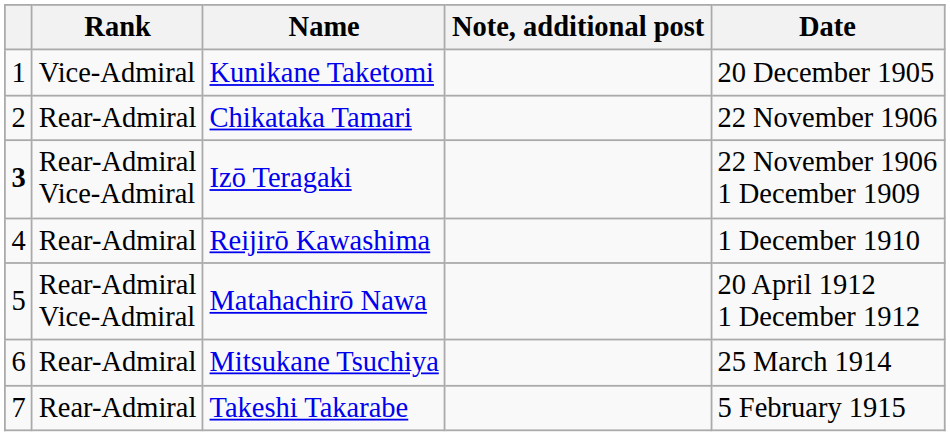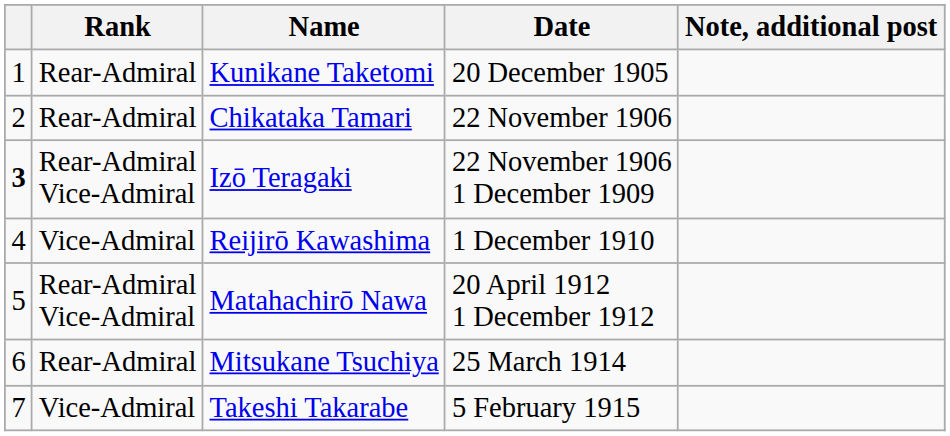columns swapped: Date <-> Note, additional post
Kunikane Taketomi | Rank: Vice-Admiral -> Rear-Admiral
Reijirō Kawashima | Rank: Rear-Admiral -> Vice-Admiral
Takeshi Takarabe | Rank: Rear-Admiral -> Vice-Admiral
